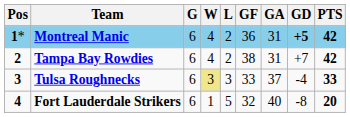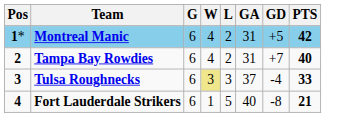- column: GF | 36 | 38 | 33 | 32
Montreal Manic | GD: bold -> normal
Tampa Bay Rowdies | PTS: 42 -> 40
Fort Lauderdale Strikers | PTS: 20 -> 21
